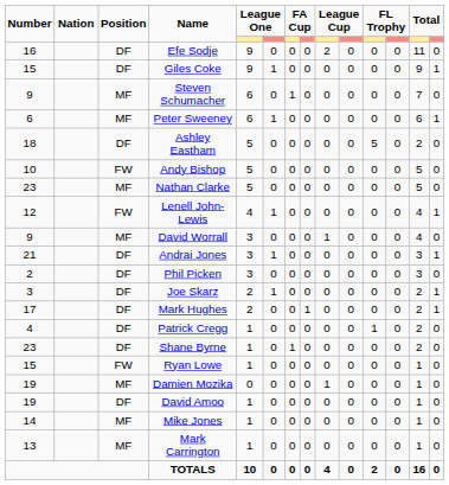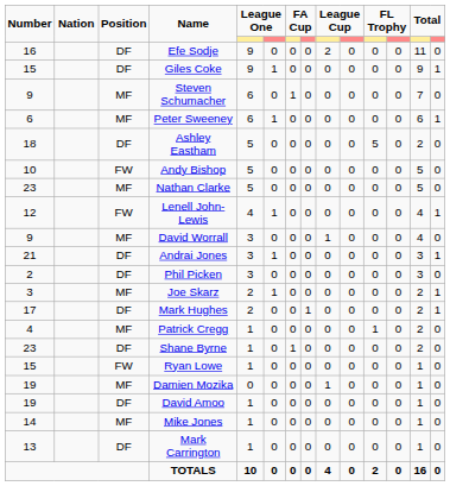Joe Skarz | Position: DF -> MF
Patrick Cregg | Position: DF -> MF
Mark Carrington | Position: MF -> DF
